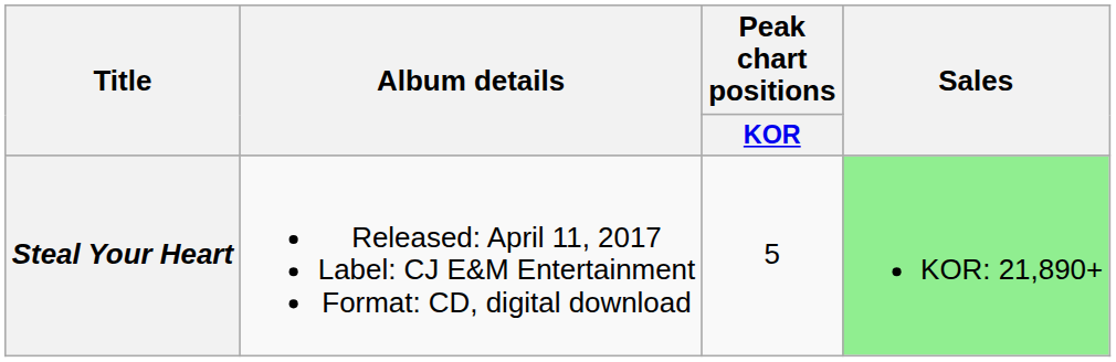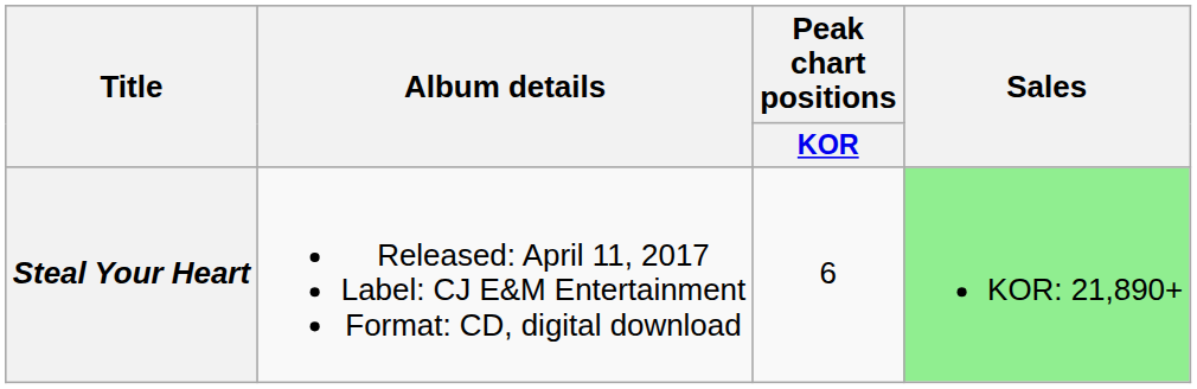Steal Your Heart | Peak chart positions / KOR: 5 -> 6
